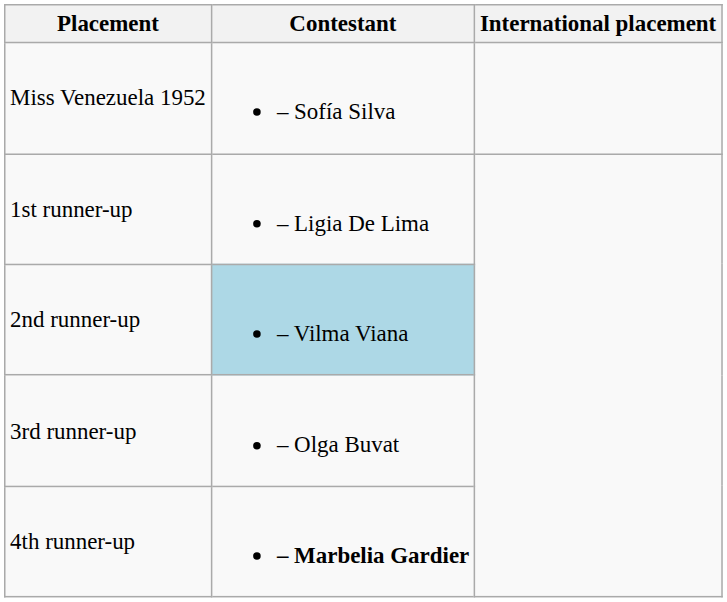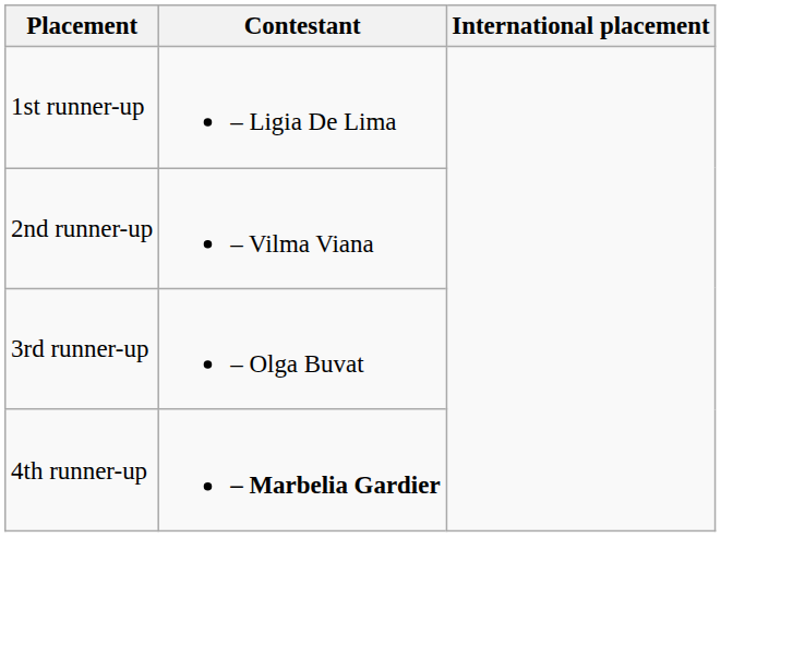- row: Miss Venezuela 1952 | – Sofía Silva
2nd runner-up | Contestant: lightblue background -> no background
